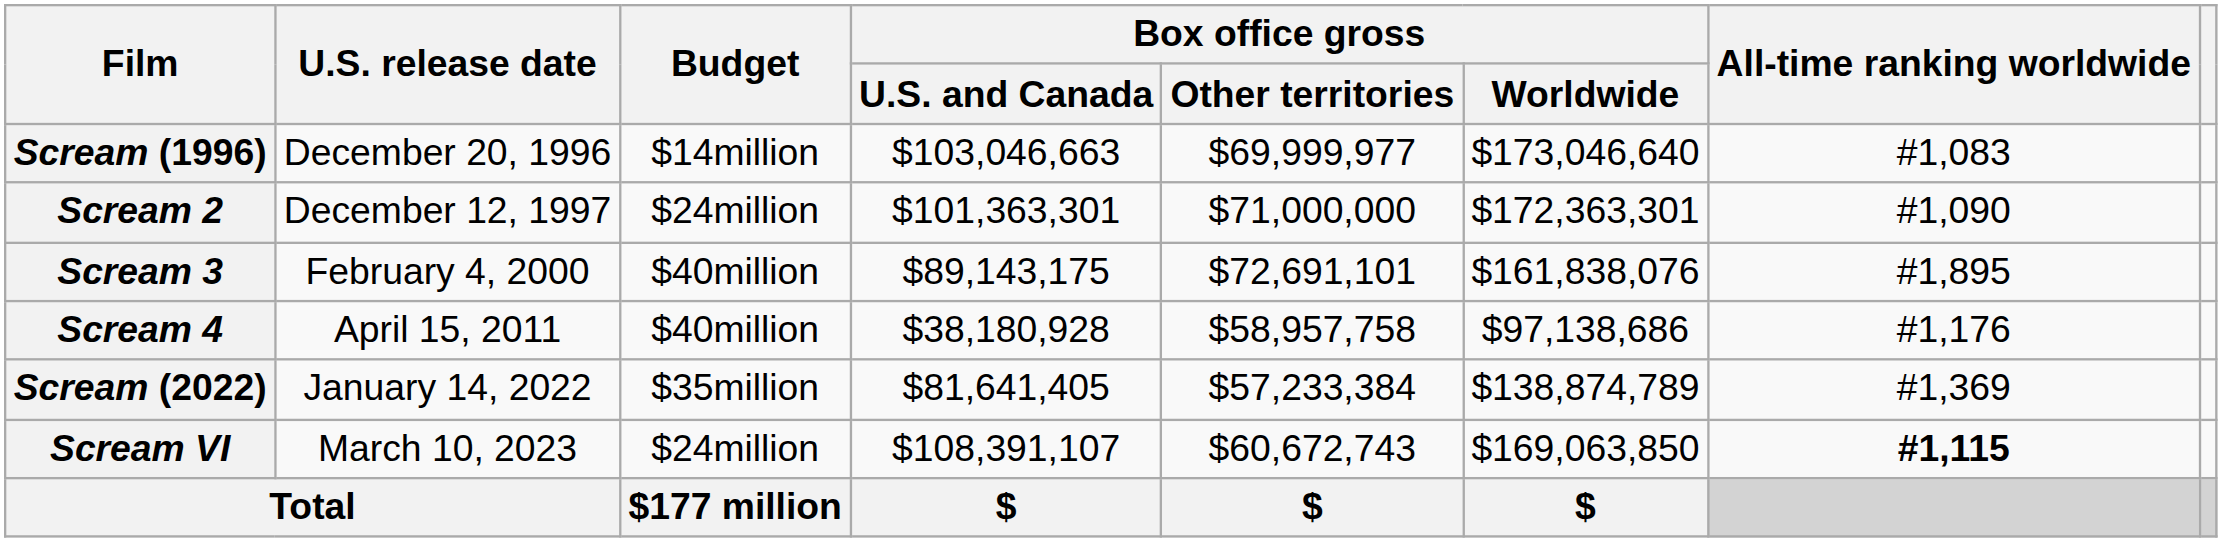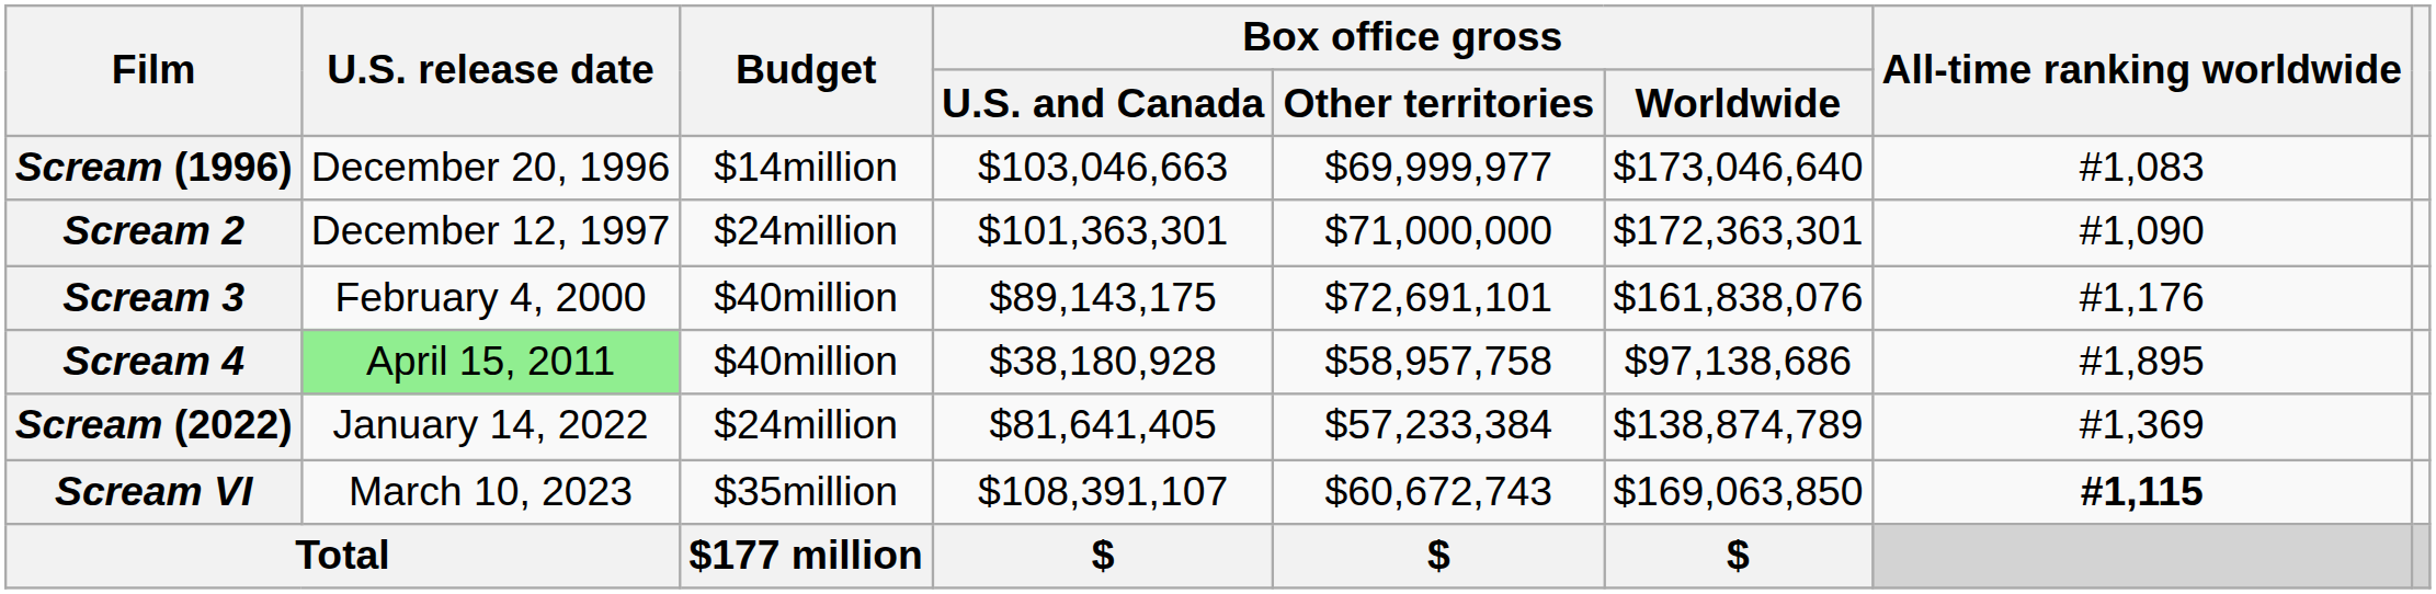Scream 3 | All-time ranking worldwide: #1,895 -> #1,176
Scream 4 | U.S. release date: no background -> lightgreen background
Scream 4 | All-time ranking worldwide: #1,176 -> #1,895
Scream (2022) | Budget: $35million -> $24million
Scream VI | Budget: $24million -> $35million
